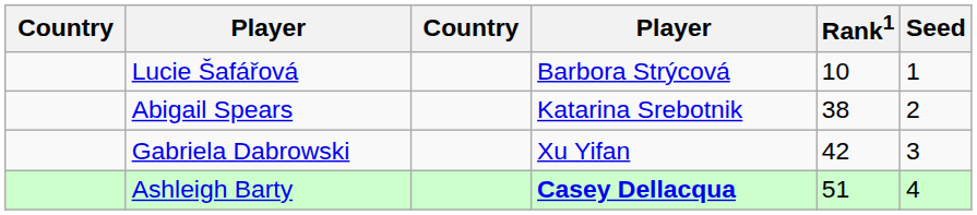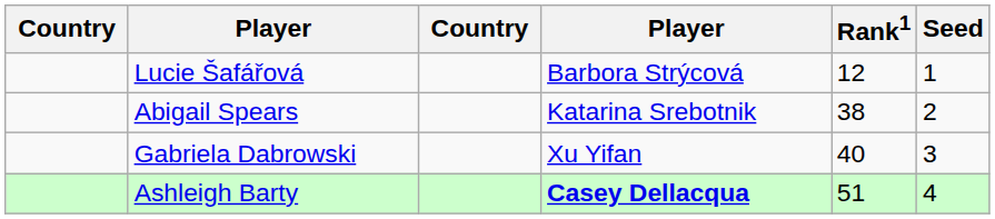Lucie Šafářová | Rank1: 10 -> 12
Gabriela Dabrowski | Rank1: 42 -> 40
